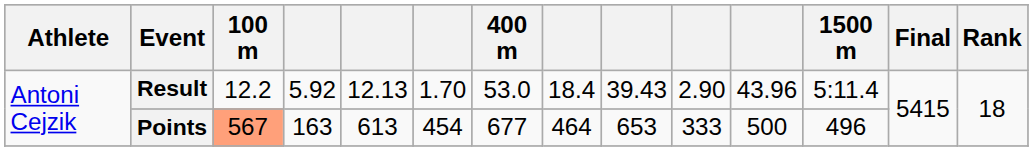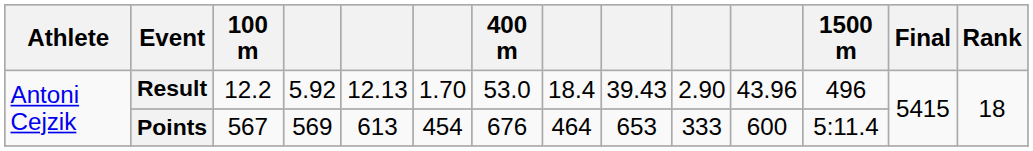Result | 1500 m: 5:11.4 -> 496
Points | 100 m: lightsalmon background -> no background
Points | column 4: 163 -> 569
Points | 400 m: 677 -> 676
Points | column 11: 500 -> 600
Points | 1500 m: 496 -> 5:11.4
